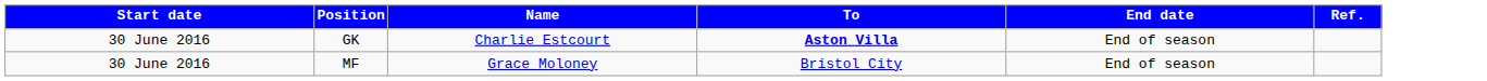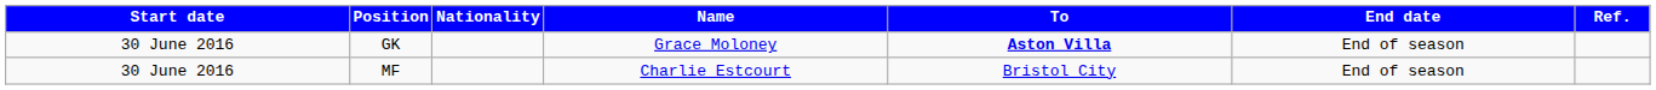+ column: Nationality
GK | Name: Charlie Estcourt -> Grace Moloney
MF | Name: Grace Moloney -> Charlie Estcourt
